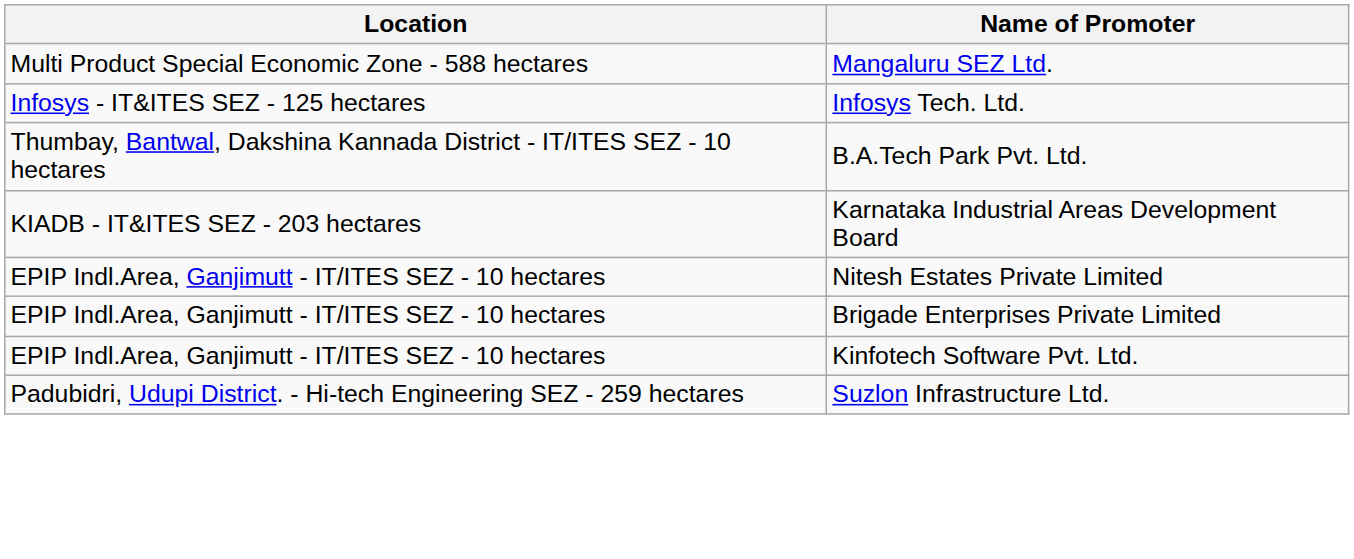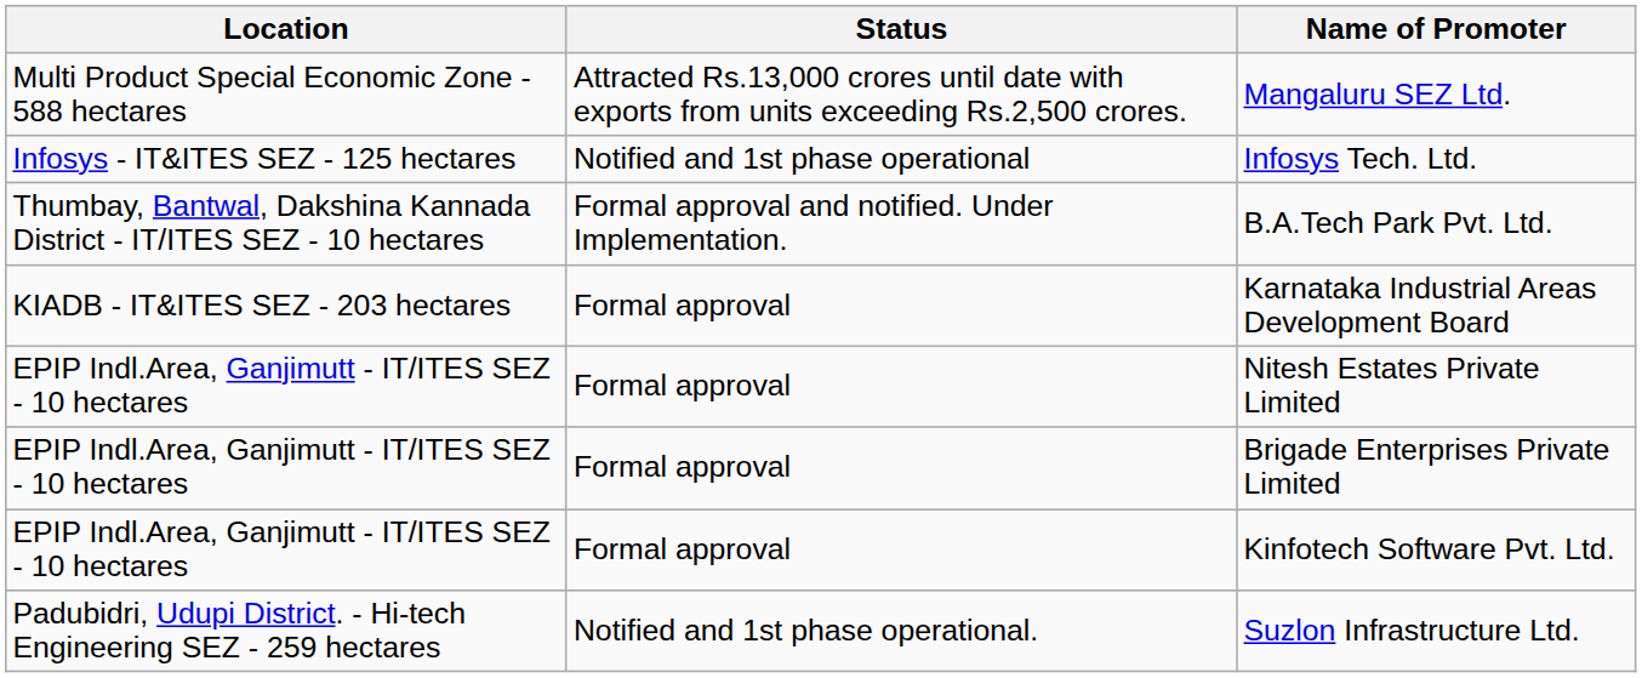+ column: Status | Attracted Rs.13,000 crores until date with exports from units exceeding Rs.2,500 crores. | Notified and 1st phase operational | Formal approval and notified. Under Implementation. | Formal approval | Formal approval | Formal approval | Formal approval | Notified and 1st phase operational.
